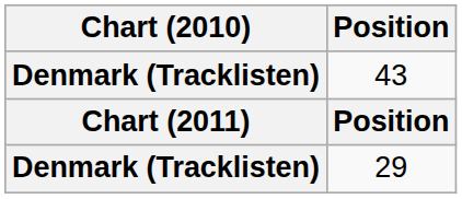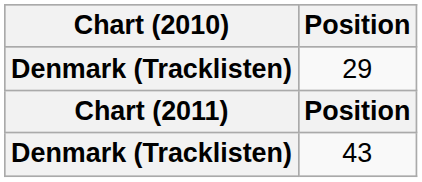rows swapped: 29 <-> 43
